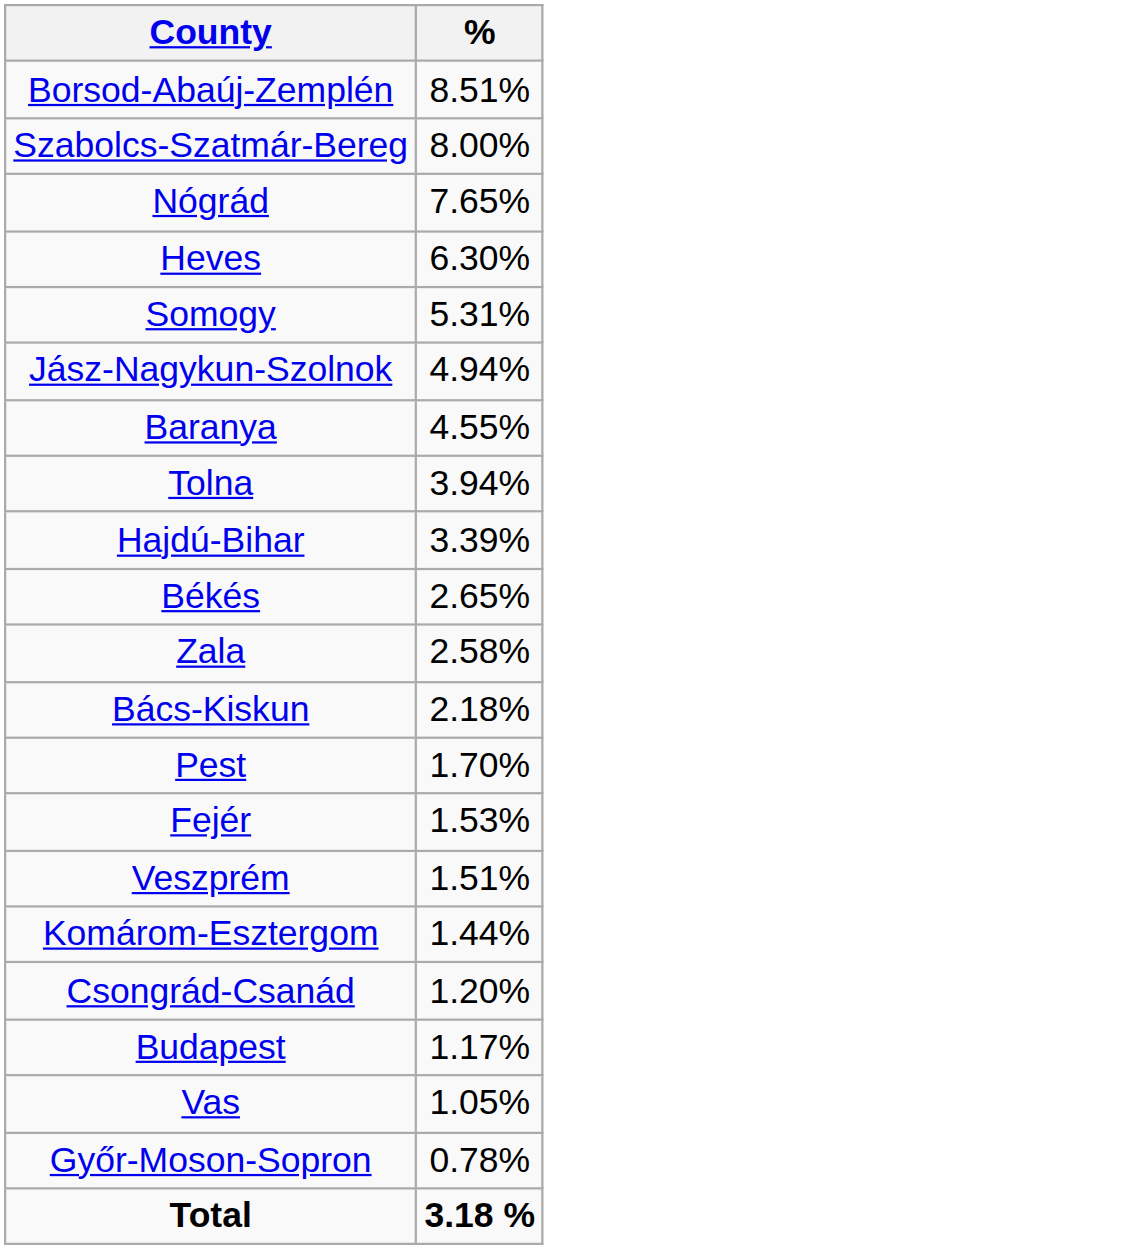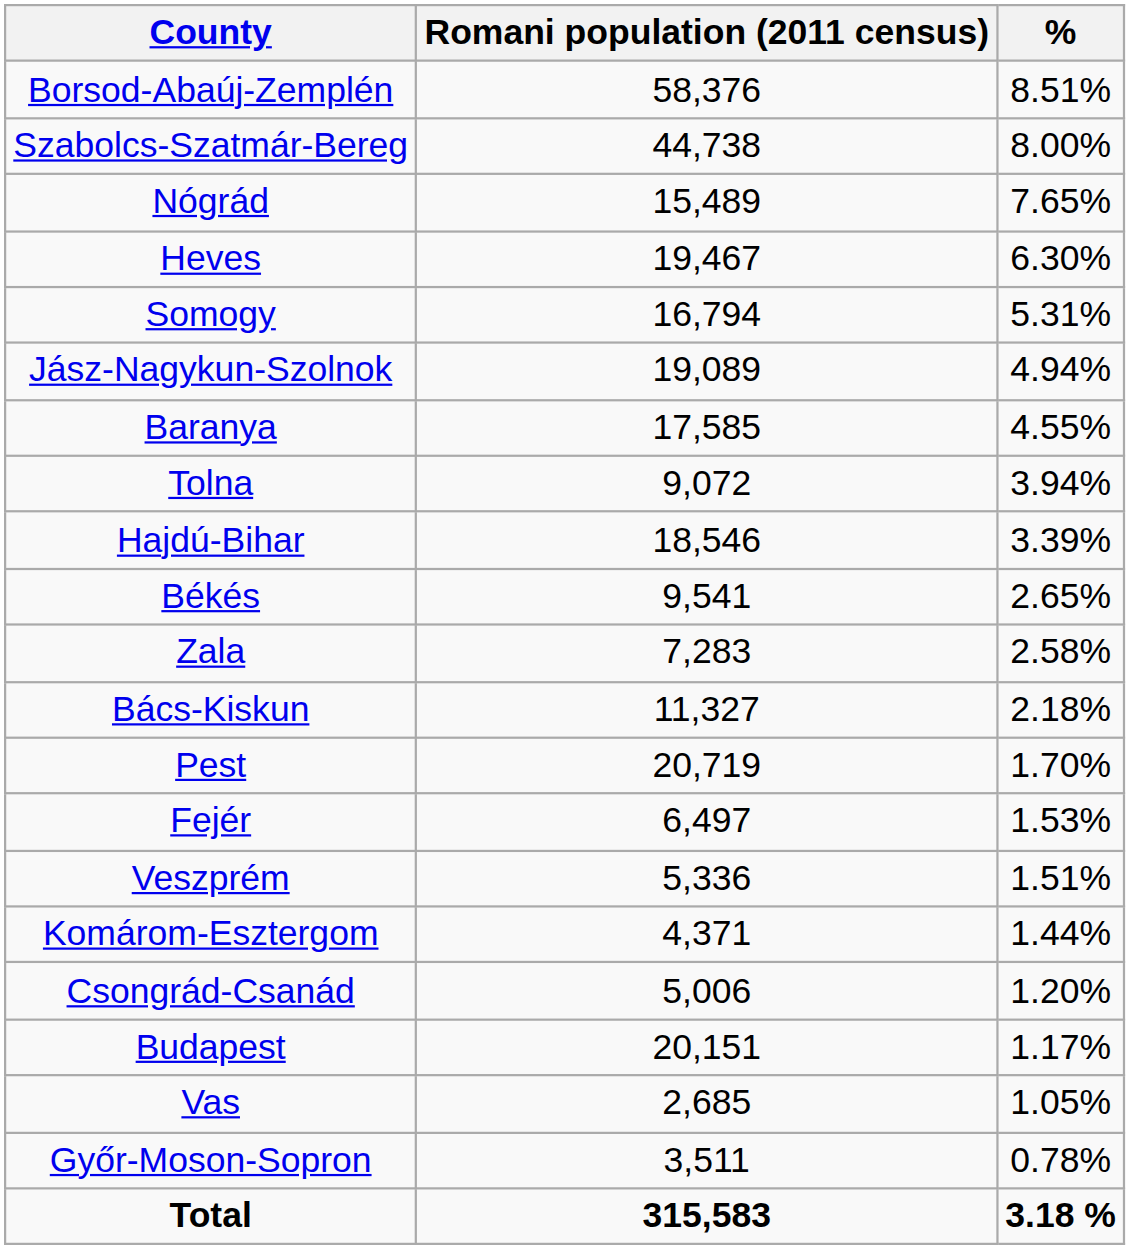+ column: Romani population (2011 census) | 58,376 | 44,738 | 15,489 | 19,467 | 16,794 | 19,089 | 17,585 | 9,072 | 18,546 | 9,541 | 7,283 | 11,327 | 20,719 | 6,497 | 5,336 | 4,371 | 5,006 | 20,151 | 2,685 | 3,511 | 315,583
